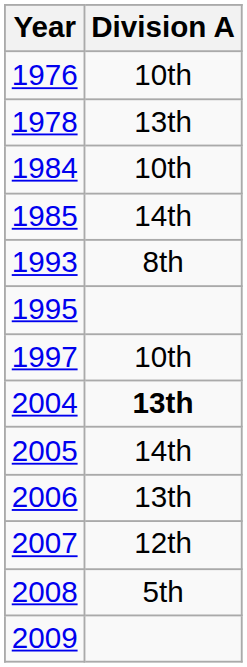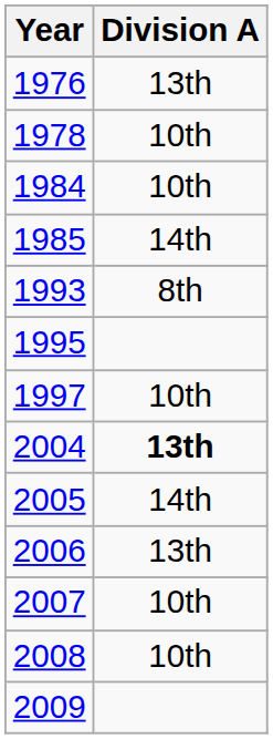1976 | Division A: 10th -> 13th
1978 | Division A: 13th -> 10th
2007 | Division A: 12th -> 10th
2008 | Division A: 5th -> 10th
